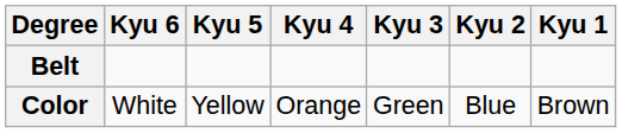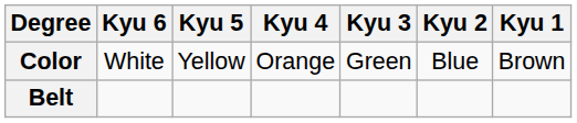rows swapped: Color <-> Belt
